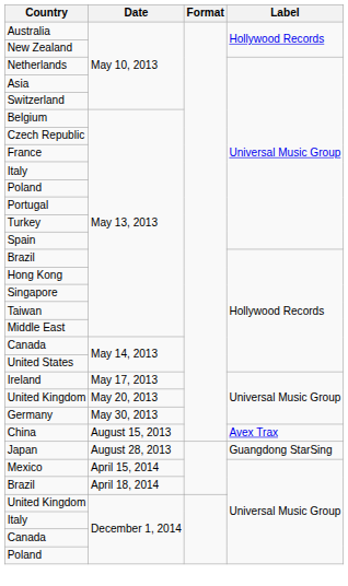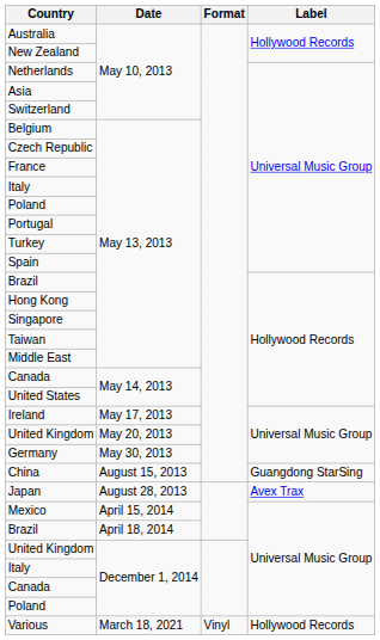China | Label: Avex Trax -> Guangdong StarSing
Japan | Label: Guangdong StarSing -> Avex Trax
+ row: Various | March 18, 2021 | Vinyl | Hollywood Records
